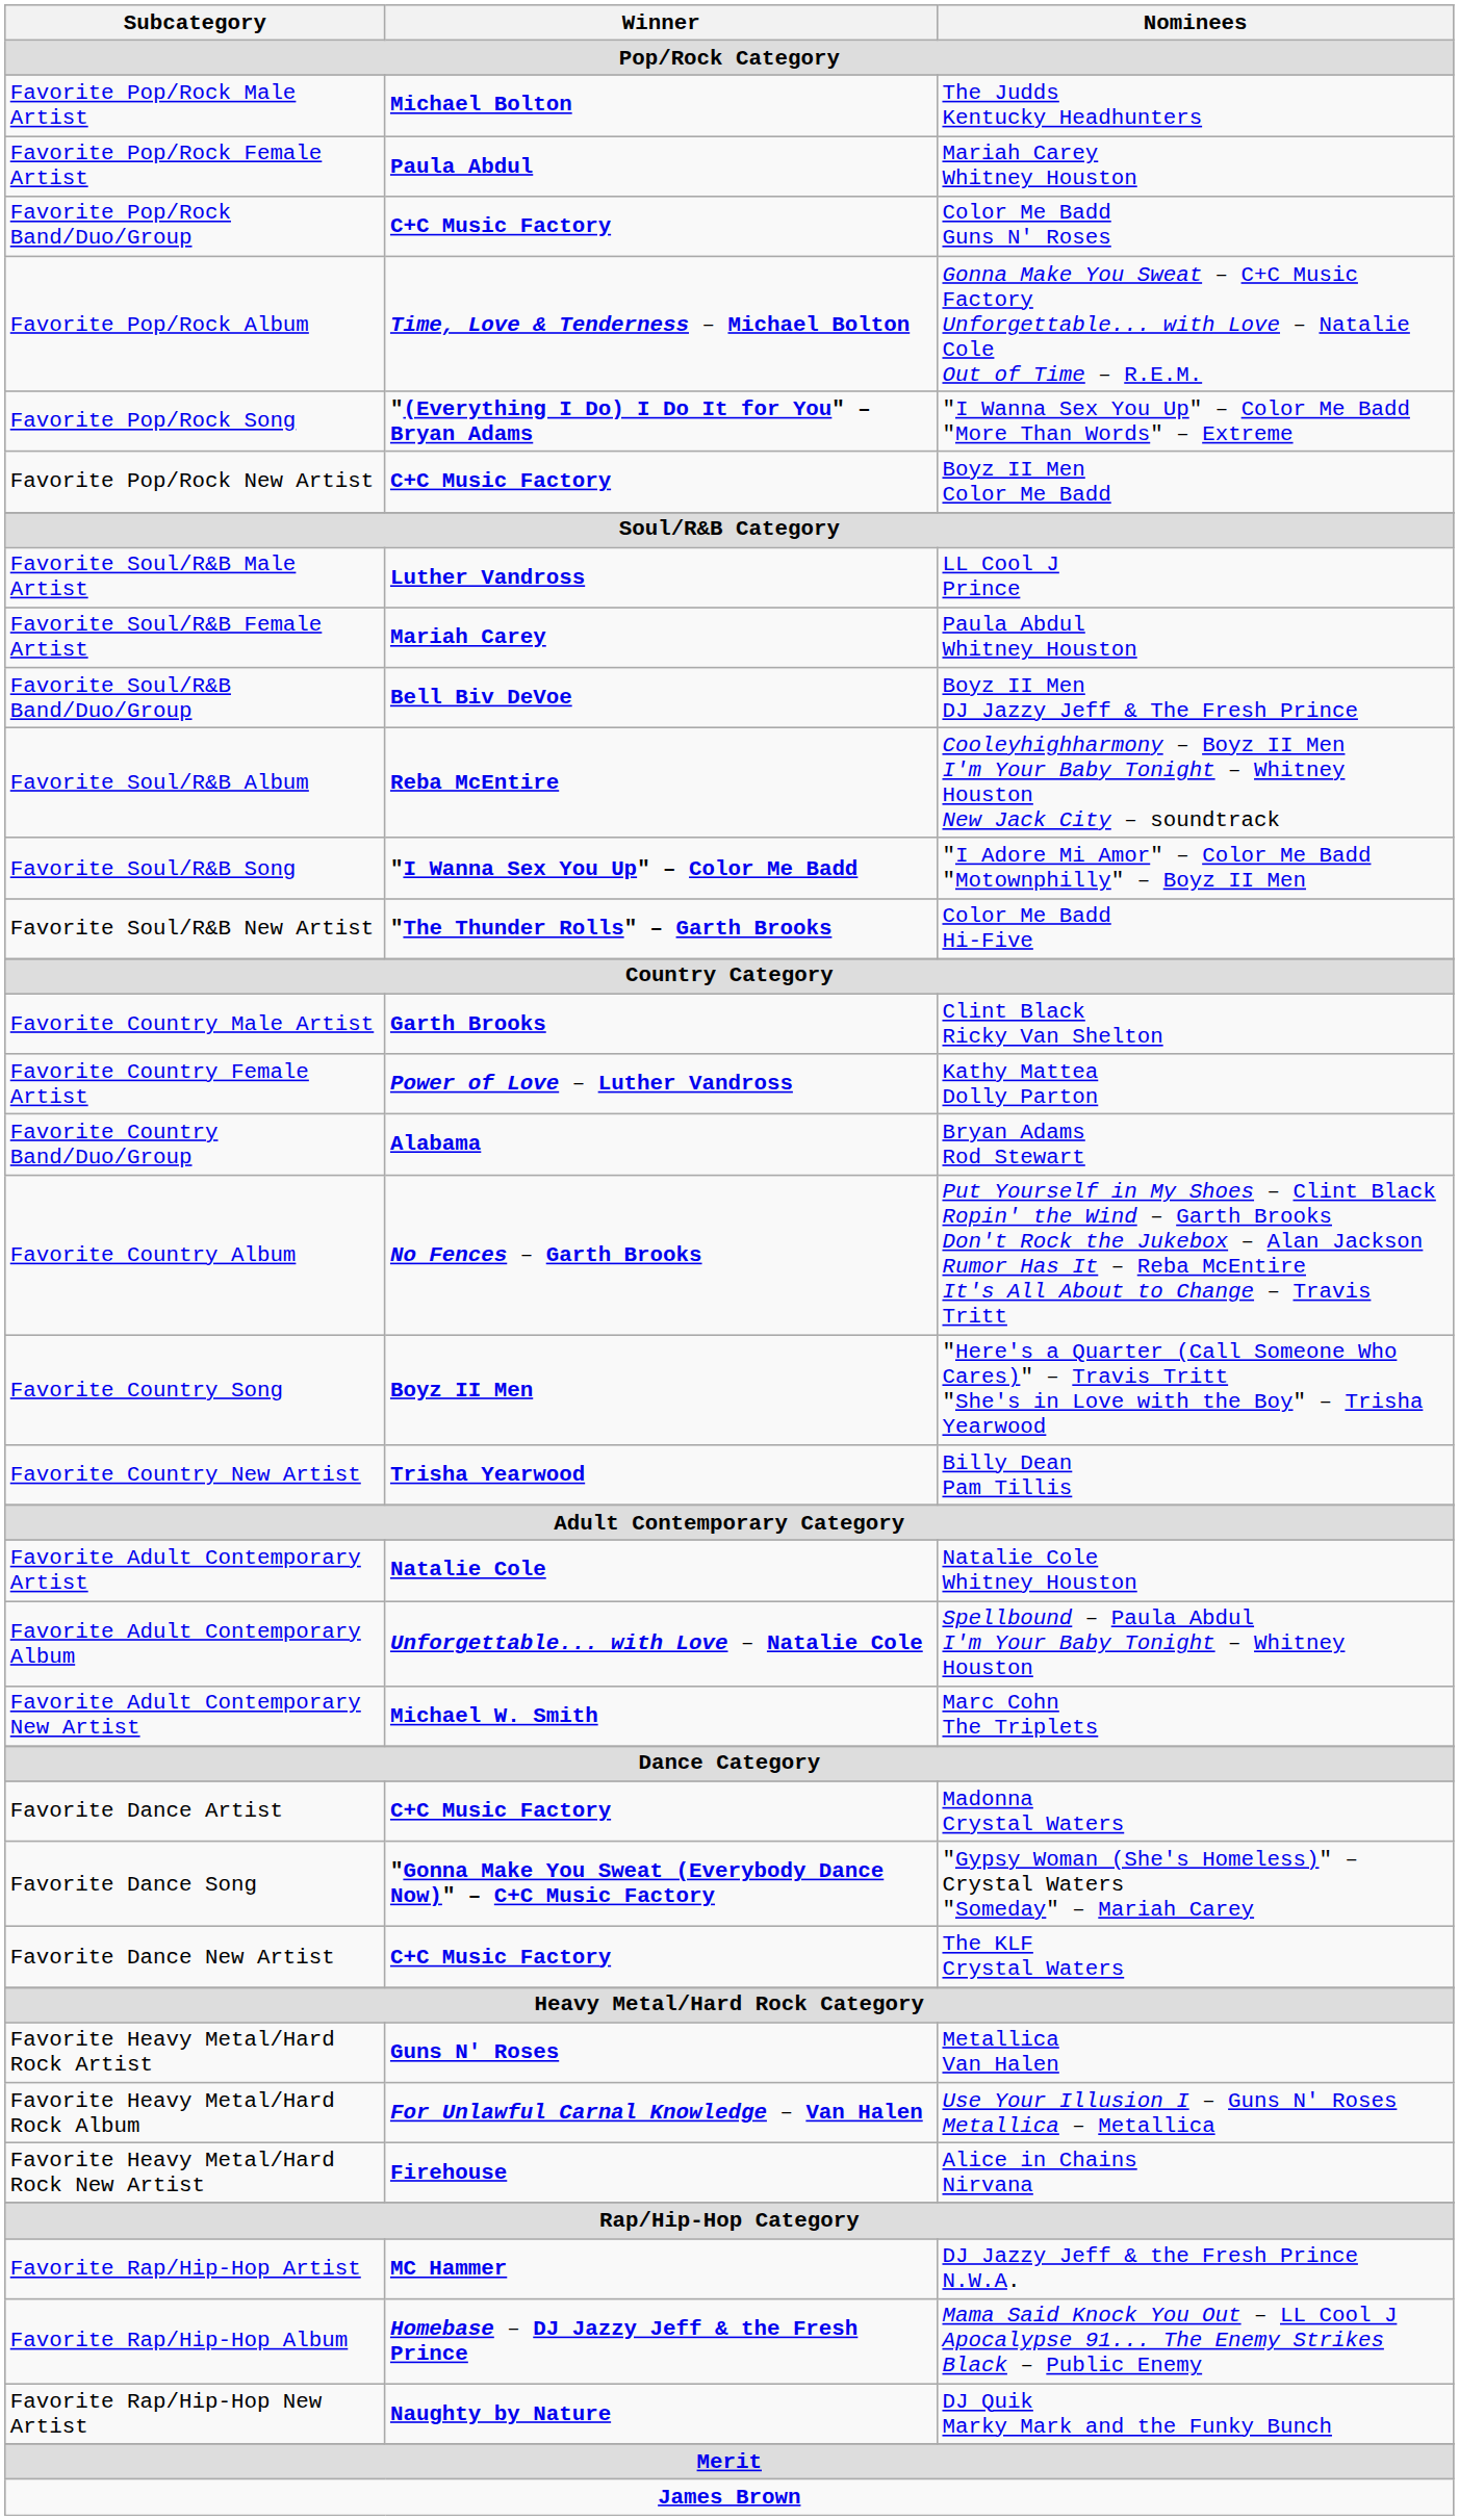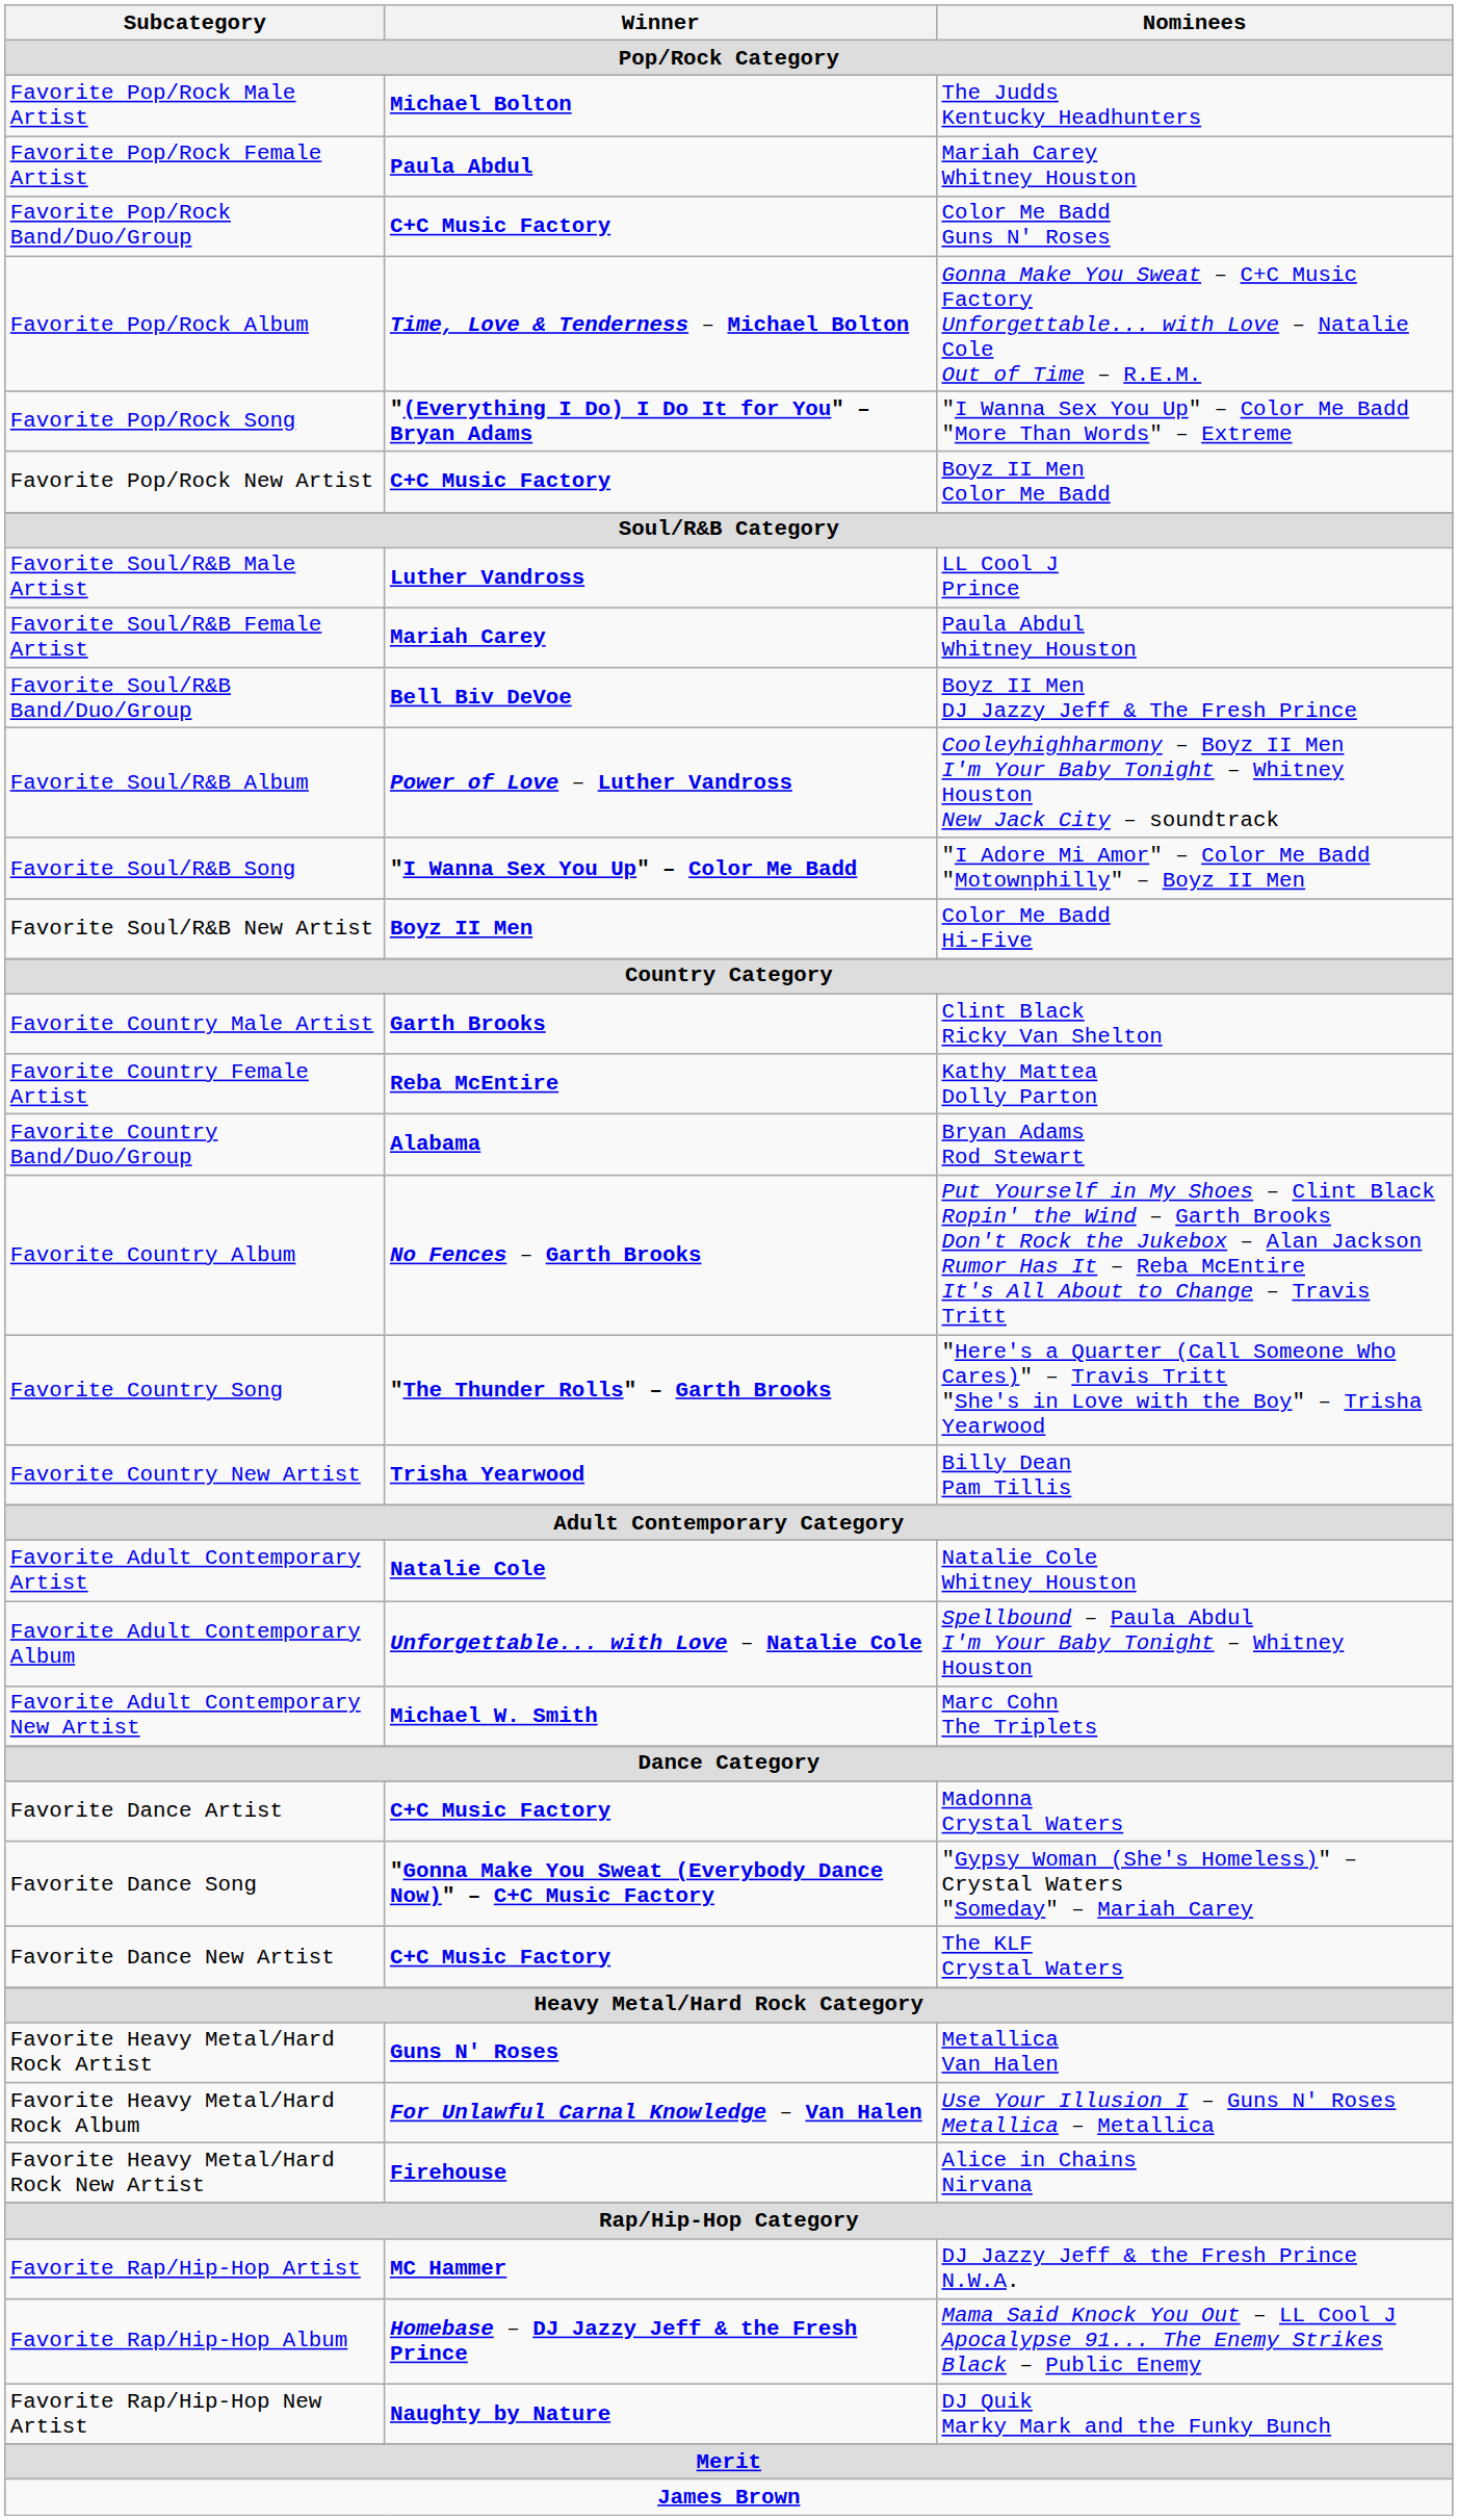Favorite Soul/R&B Album | Winner: Reba McEntire -> Power of Love – Luther Vandross
Favorite Soul/R&B New Artist | Winner: "The Thunder Rolls" – Garth Brooks -> Boyz II Men
Favorite Country Female Artist | Winner: Power of Love – Luther Vandross -> Reba McEntire
Favorite Country Song | Winner: Boyz II Men -> "The Thunder Rolls" – Garth Brooks
